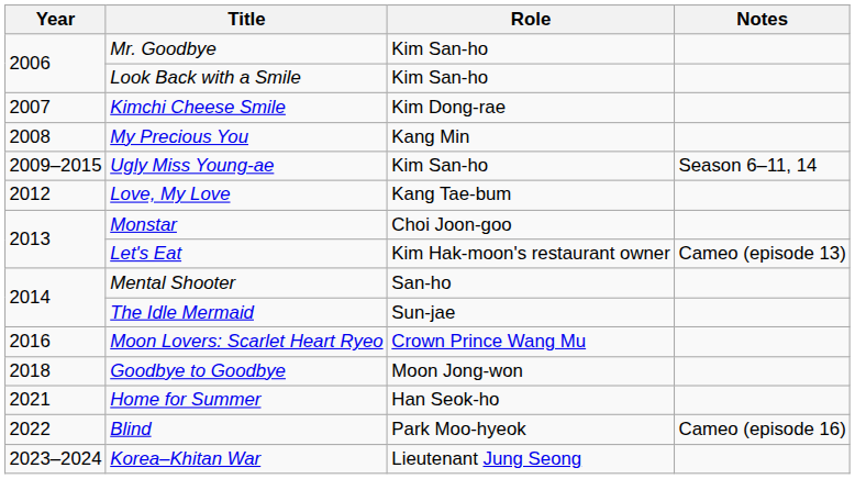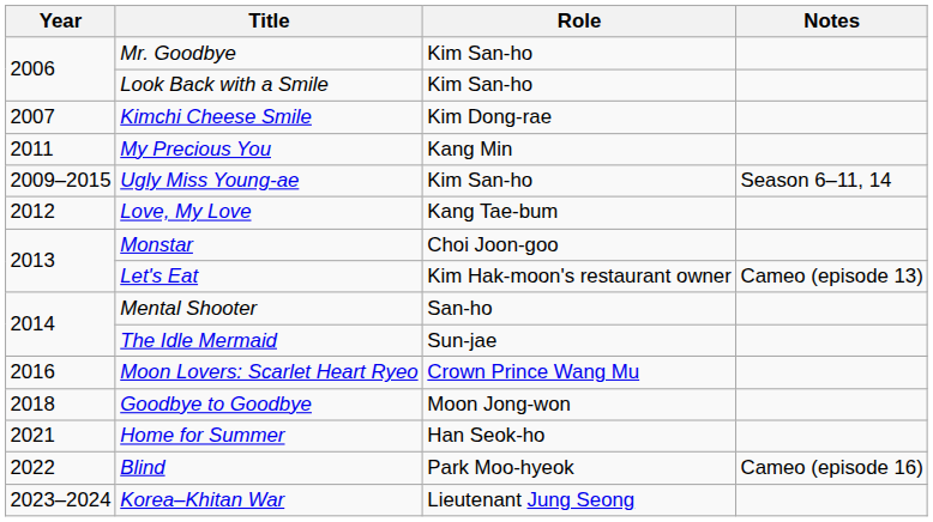My Precious You | Year: 2008 -> 2011
